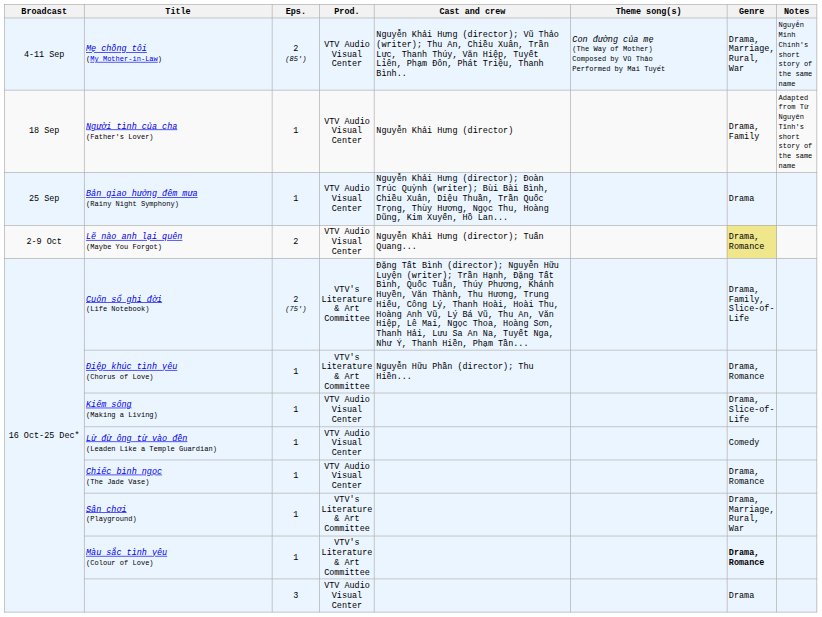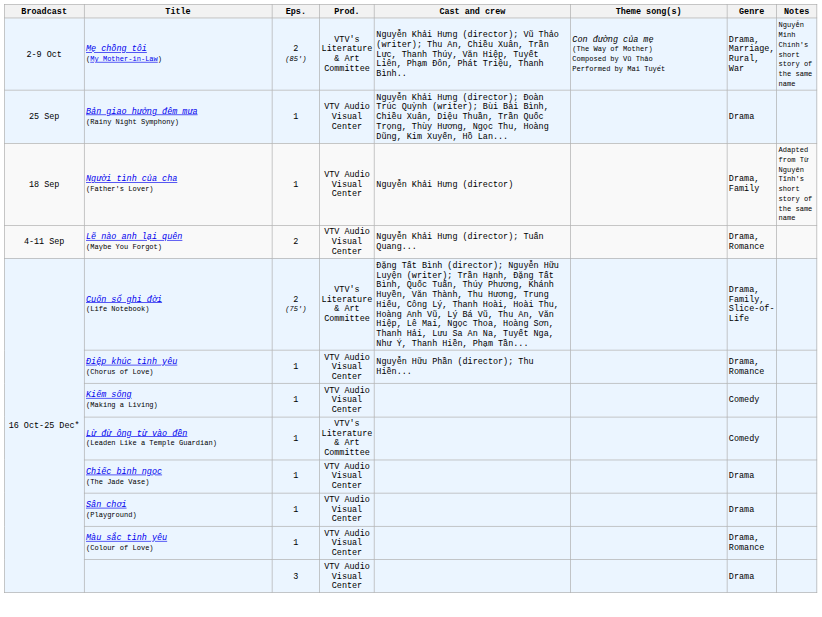Mẹ chồng tôi (My Mother-in-Law) | Broadcast: 4-11 Sep -> 2-9 Oct
Mẹ chồng tôi (My Mother-in-Law) | Prod.: VTV Audio Visual Center -> VTV's Literature & Art Committee
rows swapped: Người tình của cha (Father's Lover) <-> Bản giao hưởng đêm mưa (Rainy Night Symphony)
Lẽ nào anh lại quên (Maybe You Forgot) | Broadcast: 2-9 Oct -> 4-11 Sep
Lẽ nào anh lại quên (Maybe You Forgot) | Genre: khaki background -> no background
Điệp khúc tình yêu (Chorus of Love) | Prod.: VTV's Literature & Art Committee -> VTV Audio Visual Center
Kiếm sống (Making a Living) | Genre: Drama, Slice-of-Life -> Comedy
Lừ đừ ông từ vào đền (Leaden Like a Temple Guardian) | Prod.: VTV Audio Visual Center -> VTV's Literature & Art Committee
Chiếc bình ngọc (The Jade Vase) | Genre: Drama, Romance -> Drama
Sân chơi (Playground) | Prod.: VTV's Literature & Art Committee -> VTV Audio Visual Center
Sân chơi (Playground) | Genre: Drama, Marriage, Rural, War -> Drama
Màu sắc tình yêu (Colour of Love) | Prod.: VTV's Literature & Art Committee -> VTV Audio Visual Center
Màu sắc tình yêu (Colour of Love) | Genre: bold -> normal
